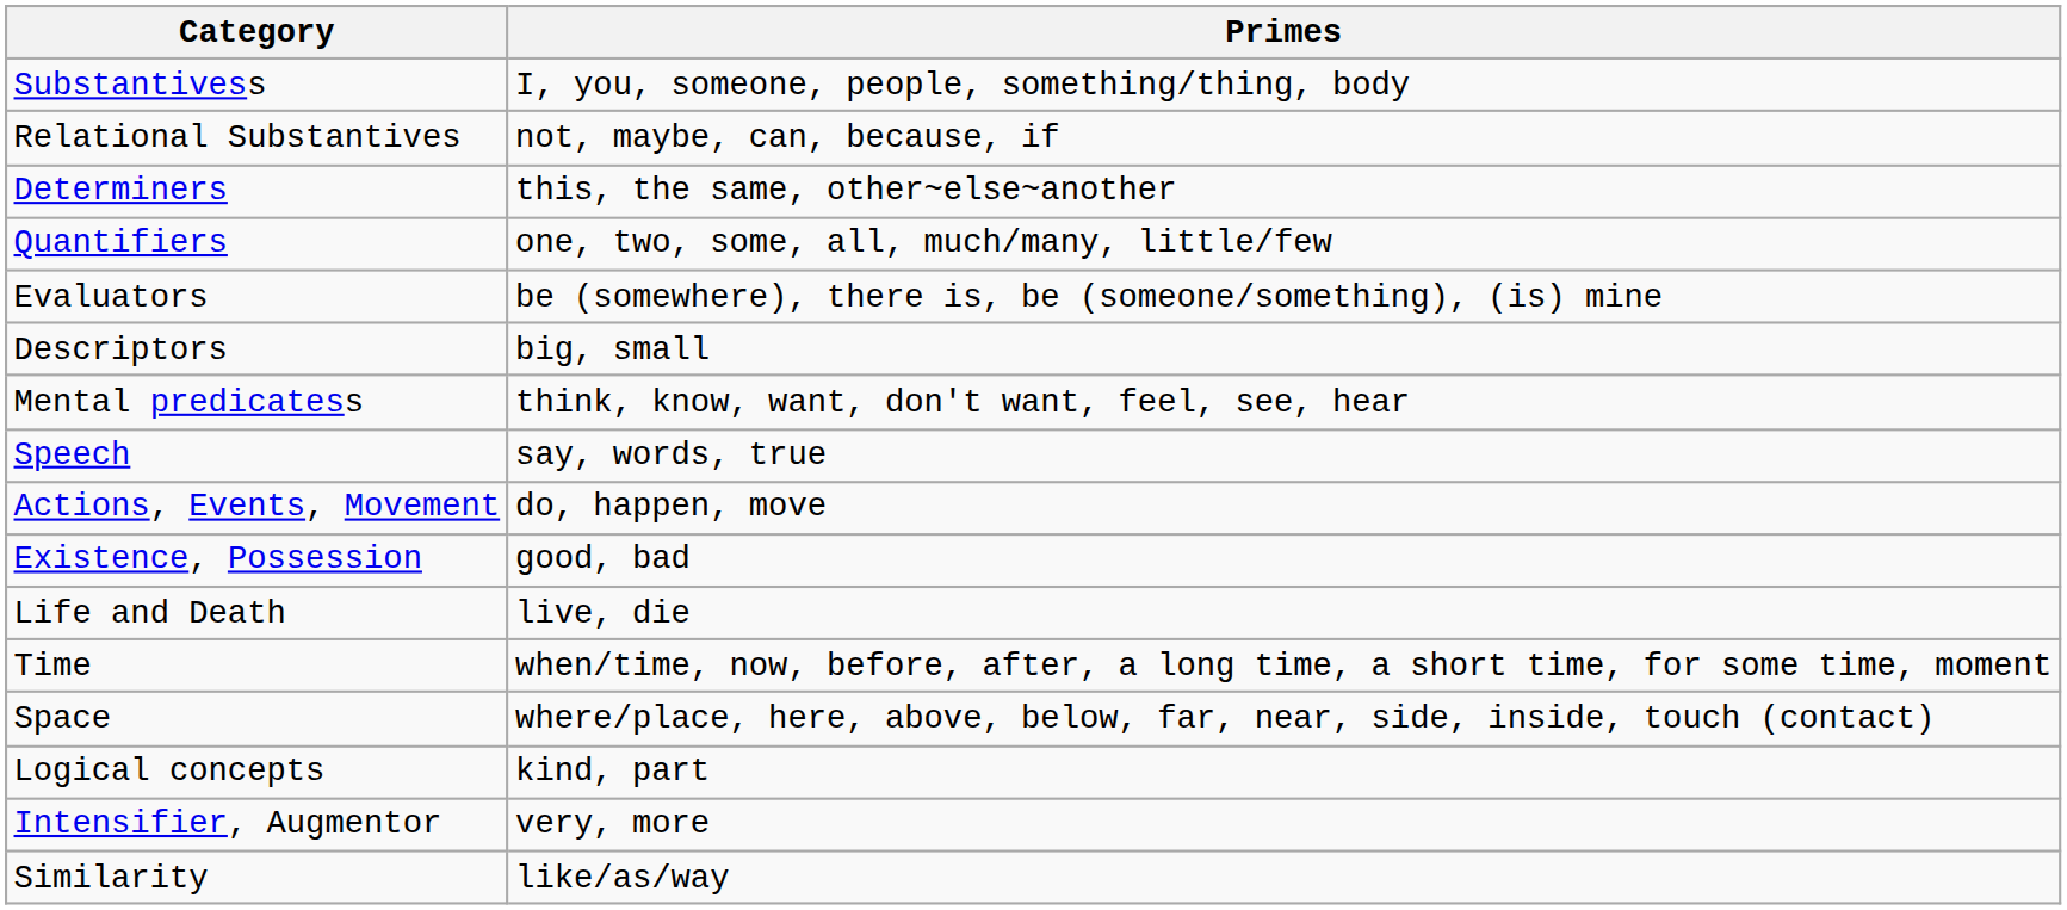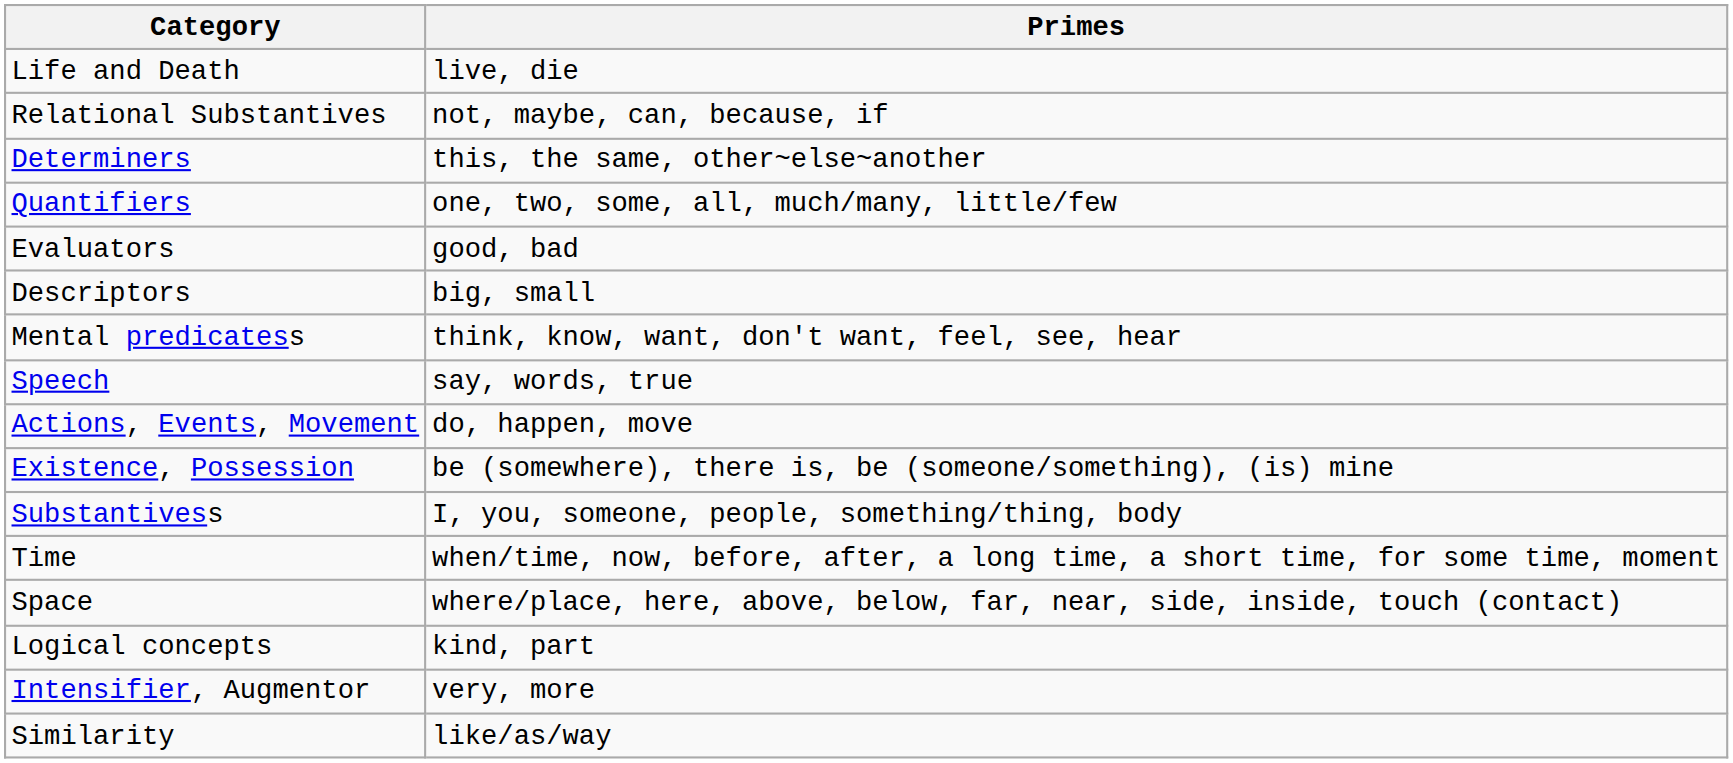rows swapped: Substantivess <-> Life and Death
Evaluators | Primes: be (somewhere), there is, be (someone/something), (is) mine -> good, bad
Existence, Possession | Primes: good, bad -> be (somewhere), there is, be (someone/something), (is) mine
